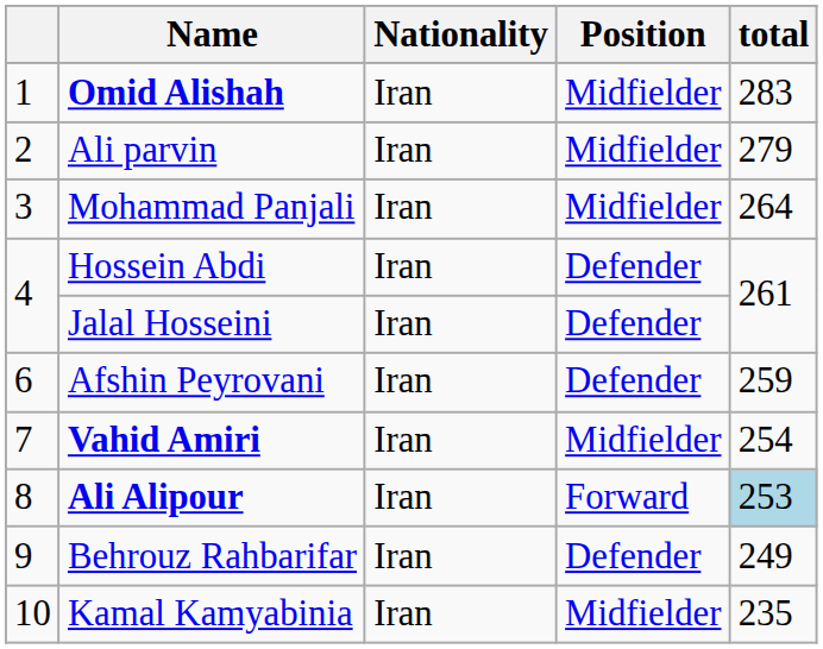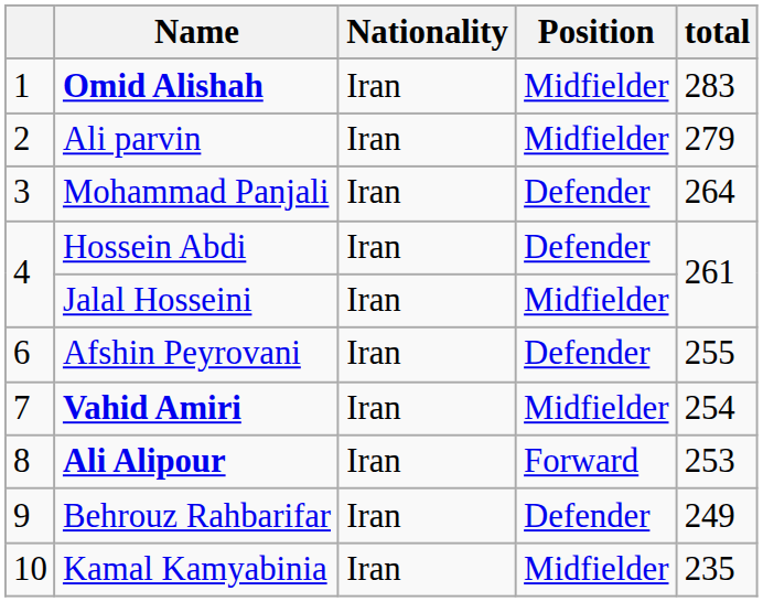Mohammad Panjali | Position: Midfielder -> Defender
Jalal Hosseini | Position: Defender -> Midfielder
Afshin Peyrovani | total: 259 -> 255
Ali Alipour | total: lightblue background -> no background
